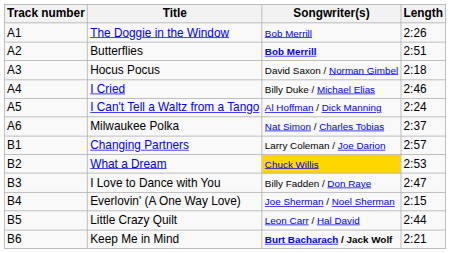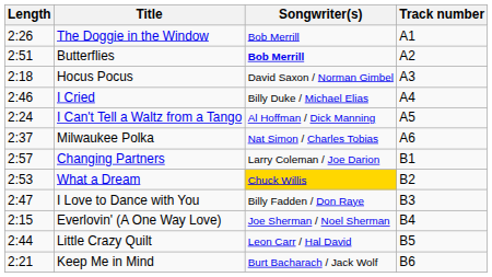columns swapped: Track number <-> Length
Keep Me in Mind | Songwriter(s): bold -> normal
